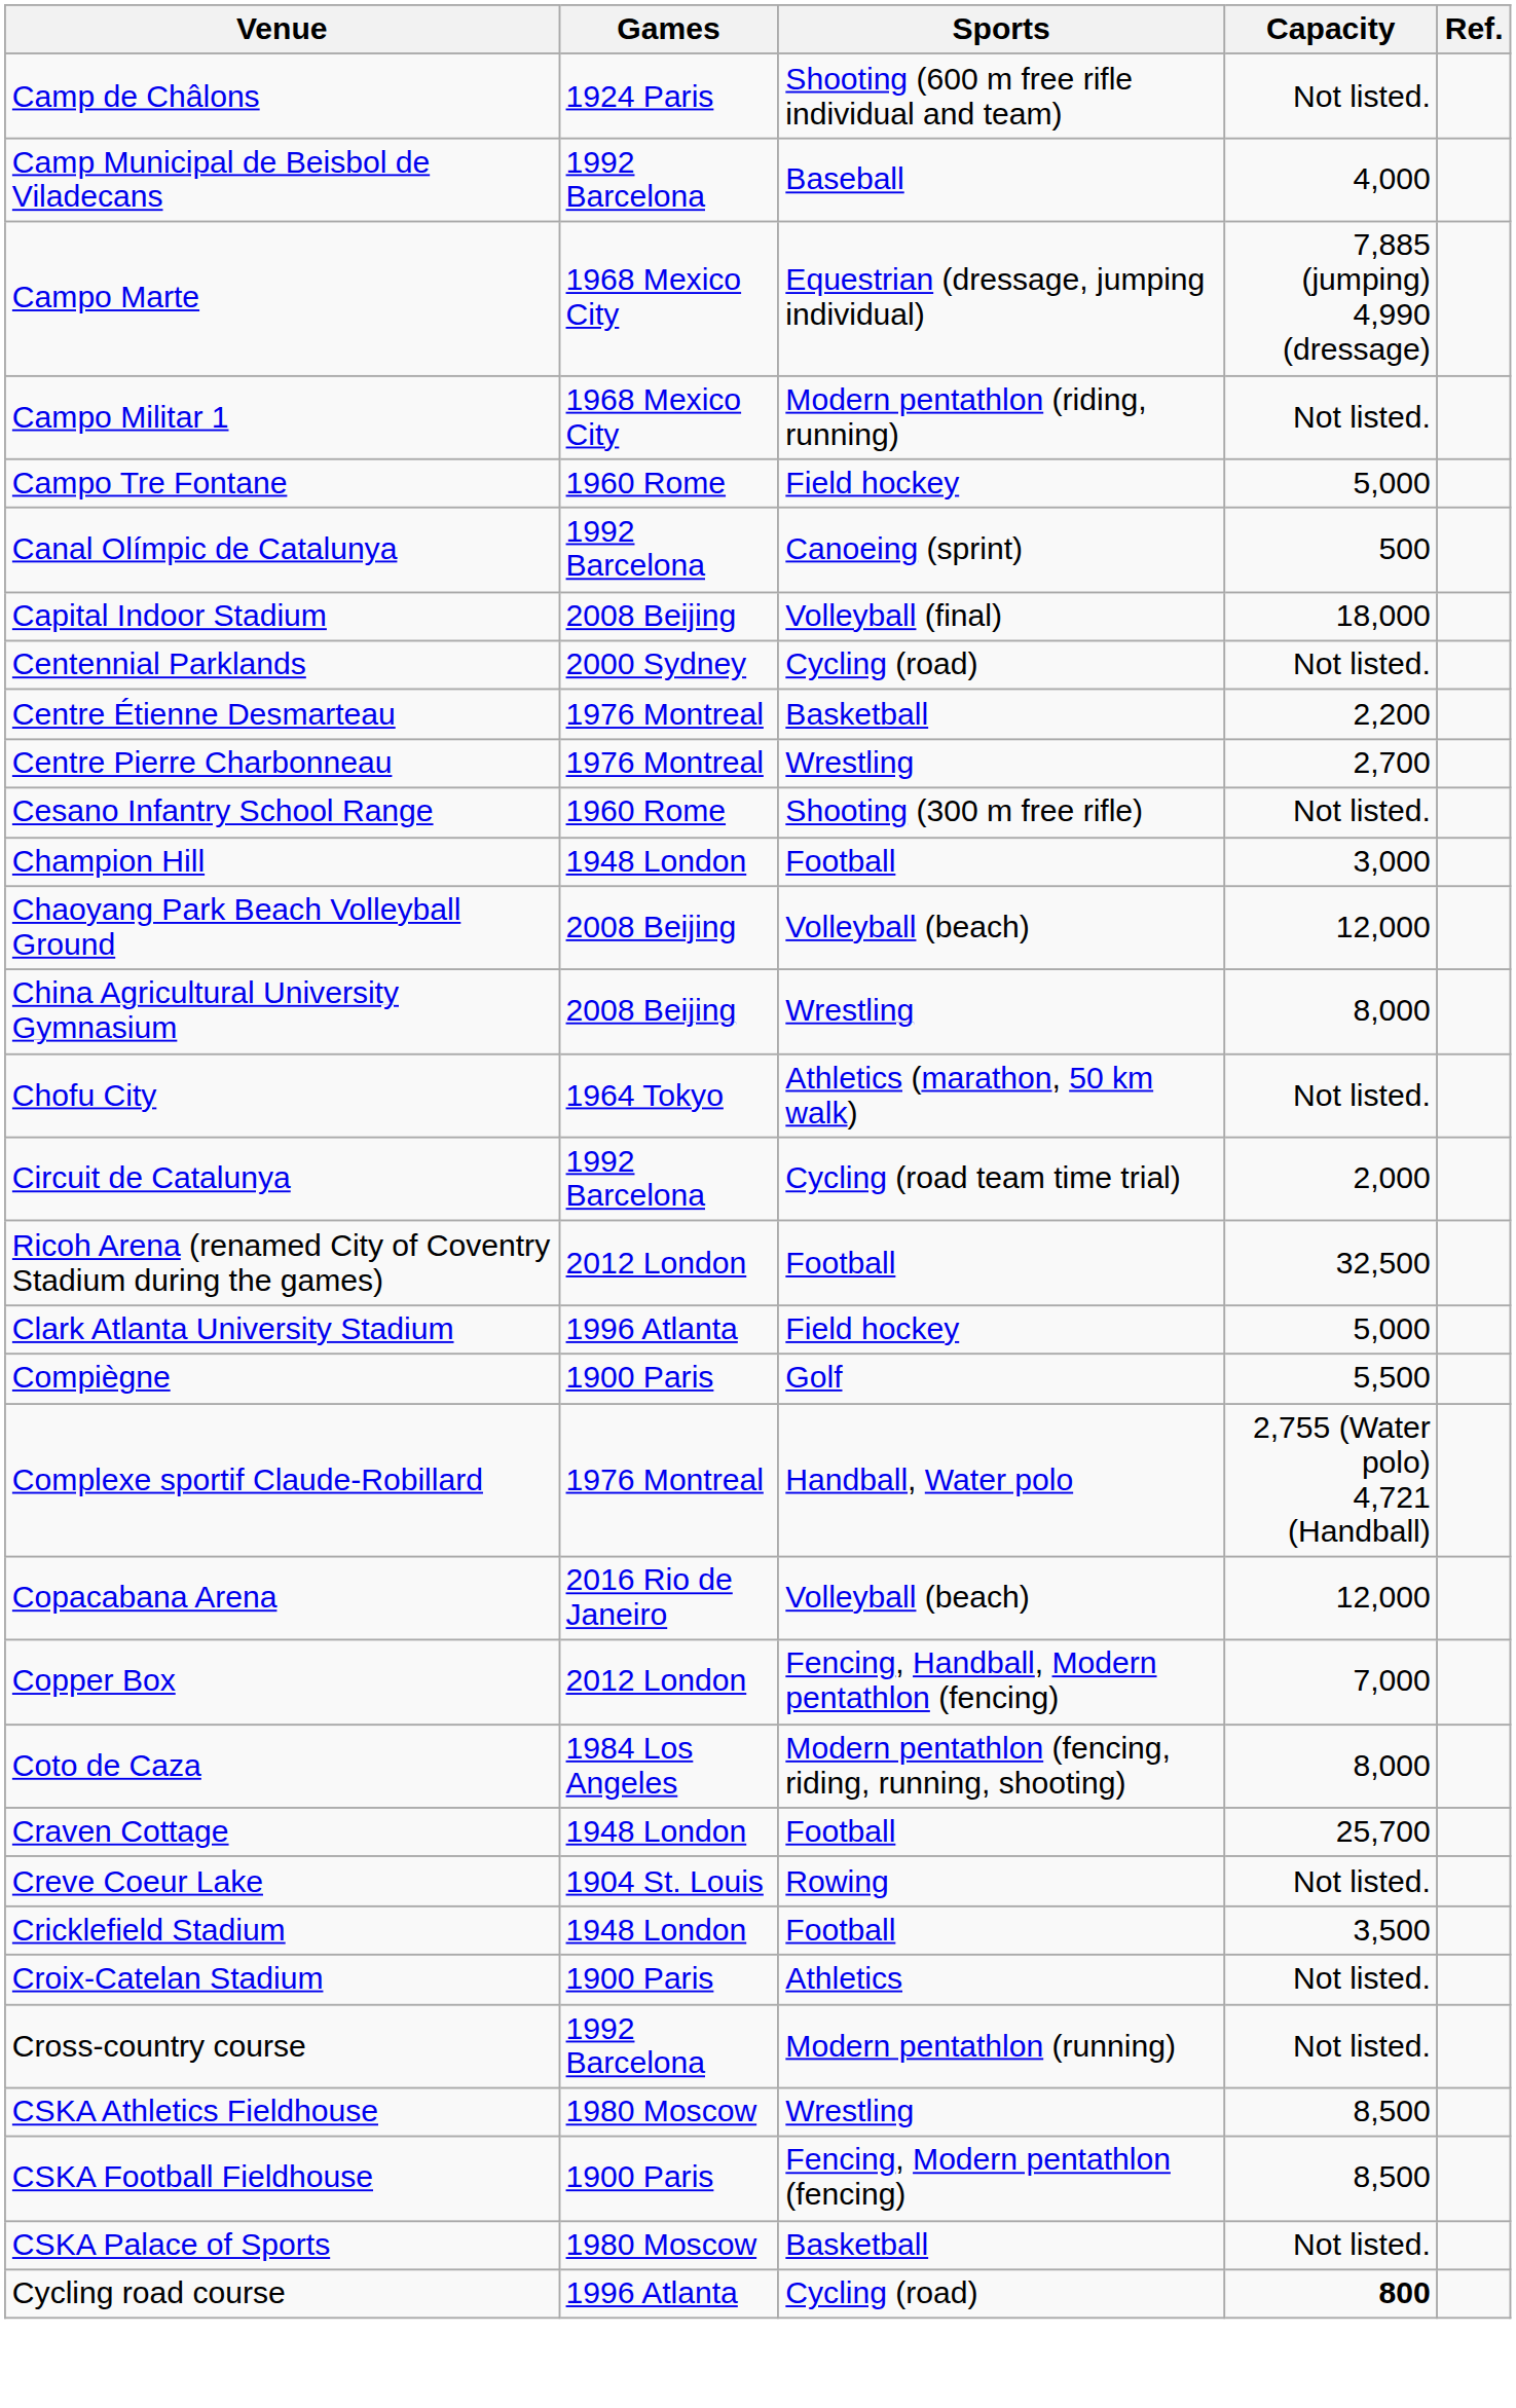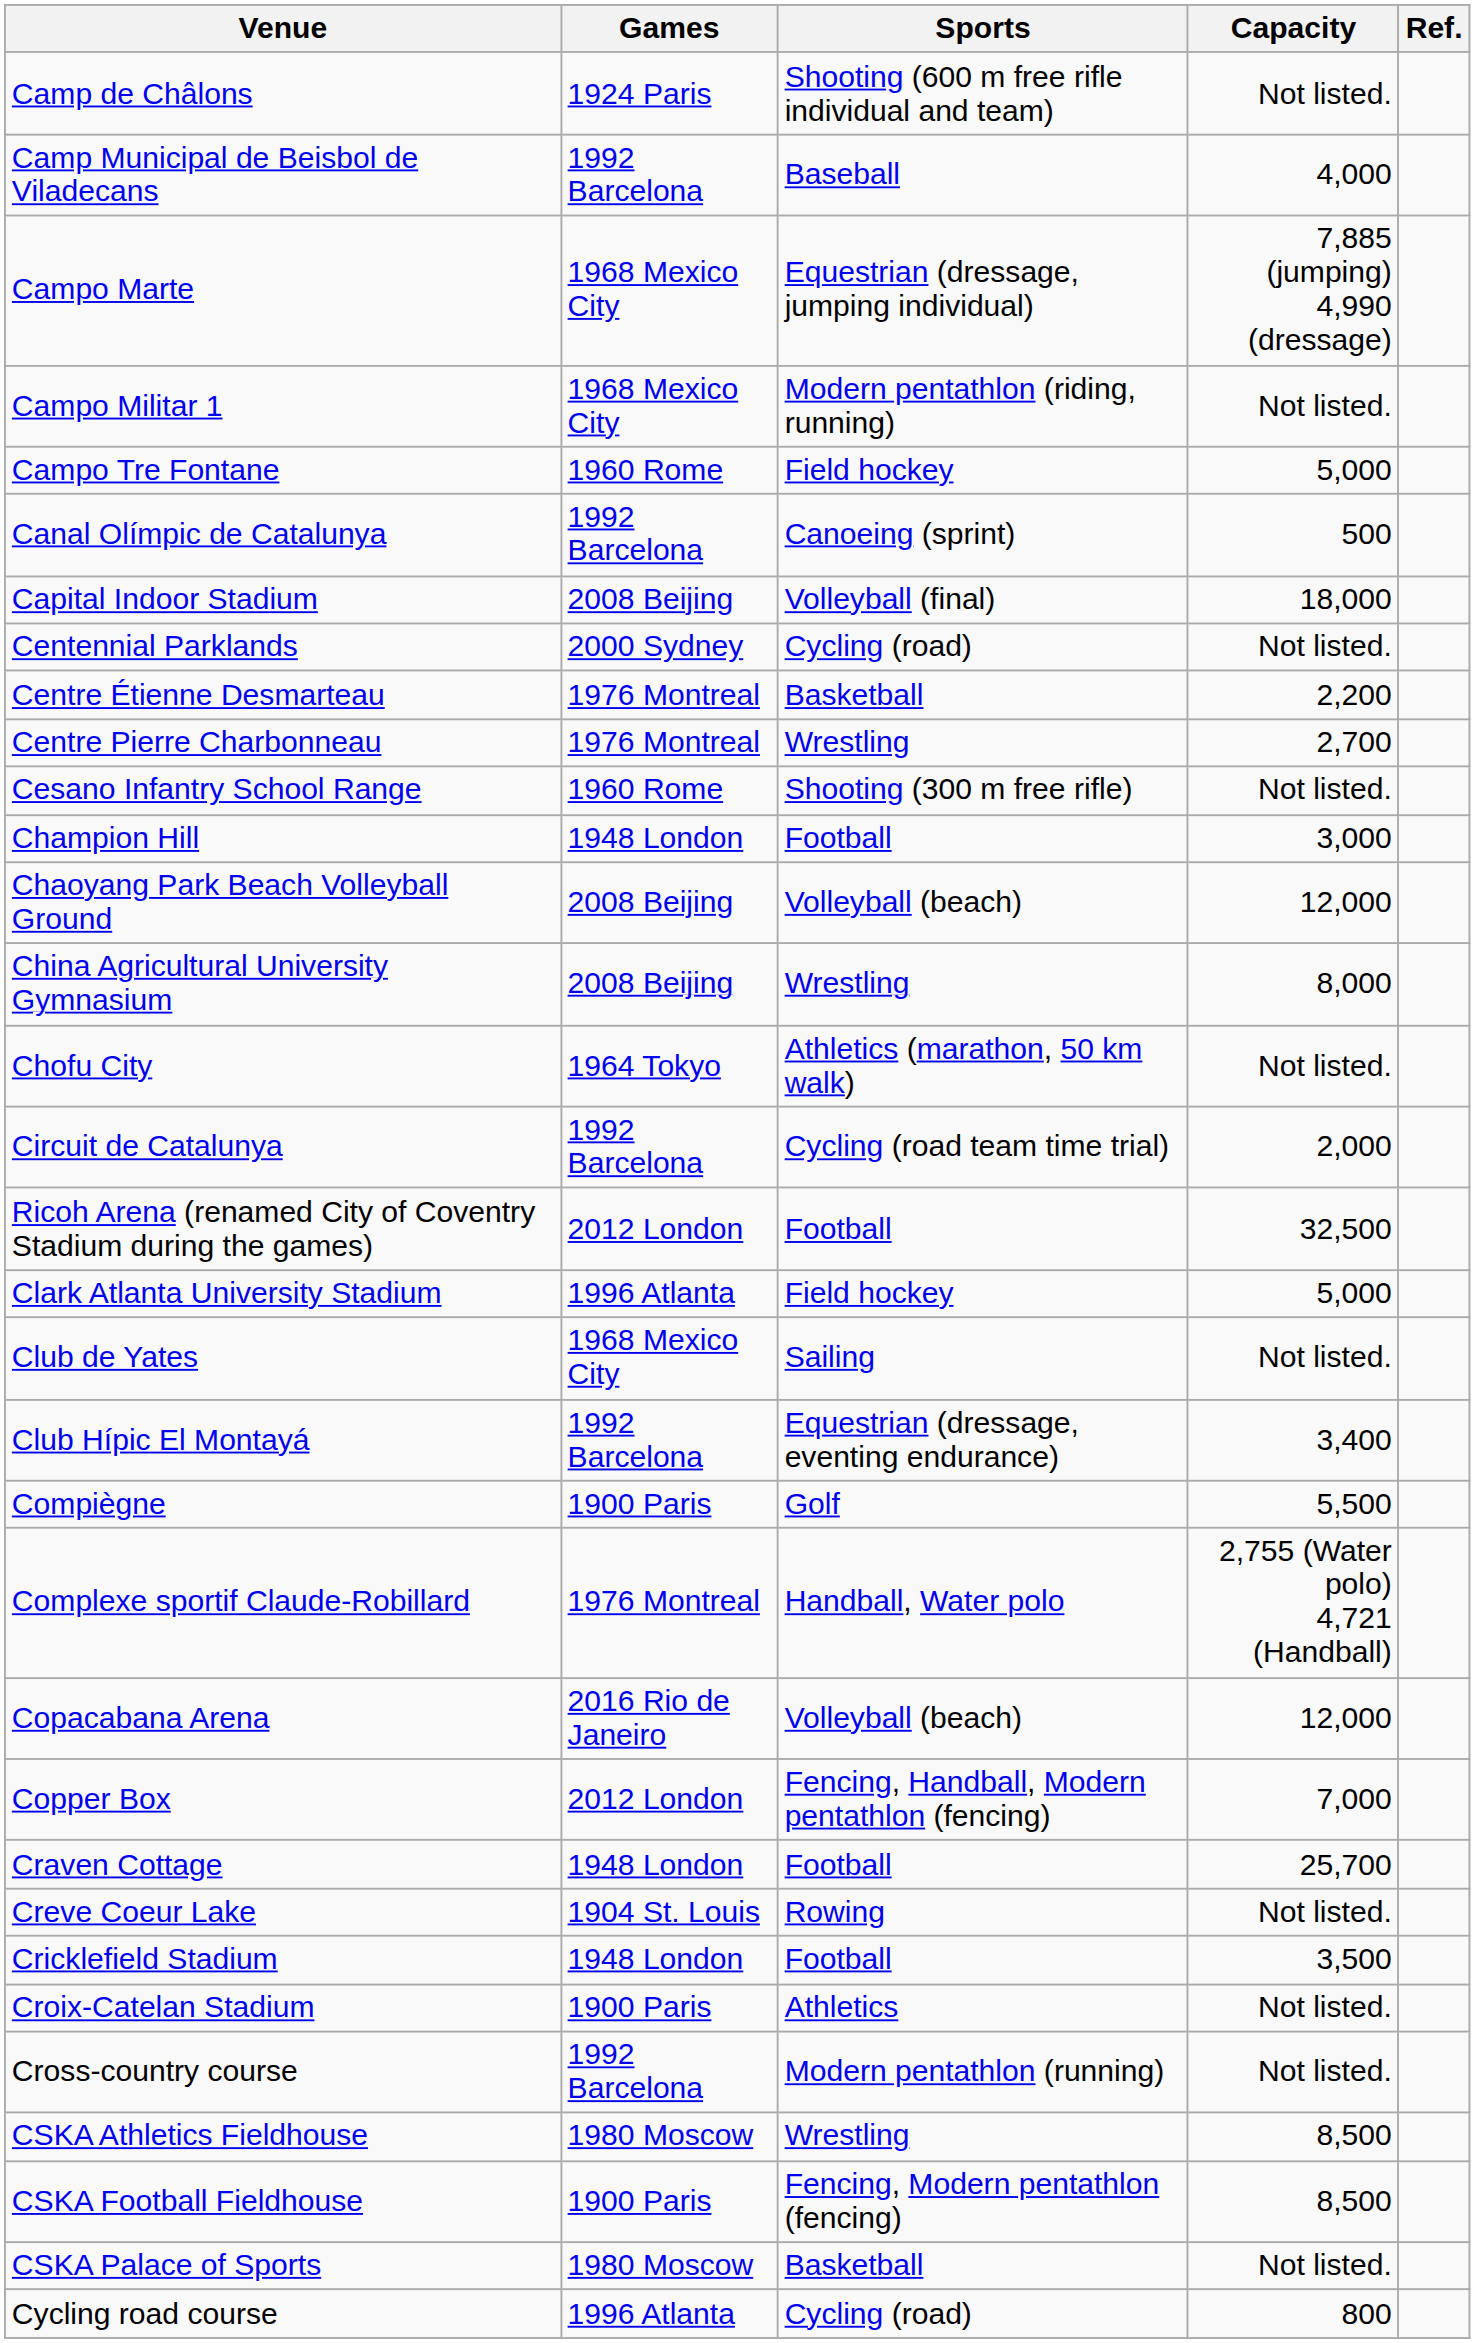+ row: Club de Yates | 1968 Mexico City | Sailing | Not listed.
+ row: Club Hípic El Montayá | 1992 Barcelona | Equestrian (dressage, eventing endurance) | 3,400
- row: Coto de Caza | 1984 Los Angeles | Modern pentathlon (fencing, riding, running, shooting) | 8,000
Cycling road course | Capacity: bold -> normal
